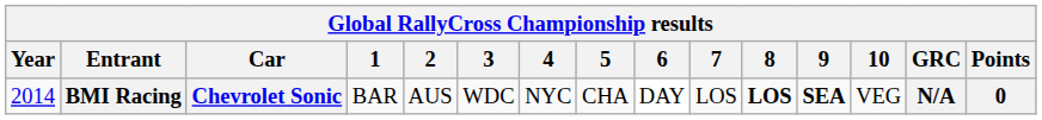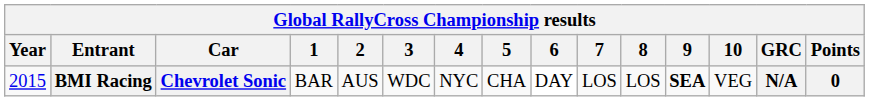BMI Racing | Year: 2014 -> 2015
BMI Racing | 8: bold -> normal
